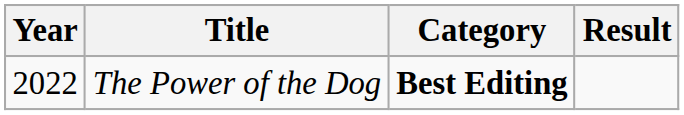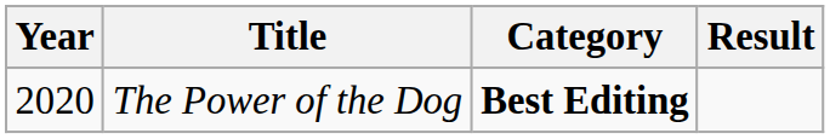The Power of the Dog | Year: 2022 -> 2020
